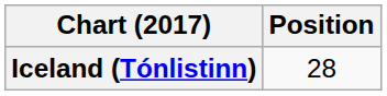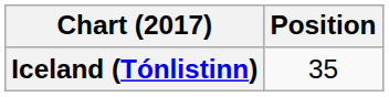Iceland (Tónlistinn) | Position: 28 -> 35
